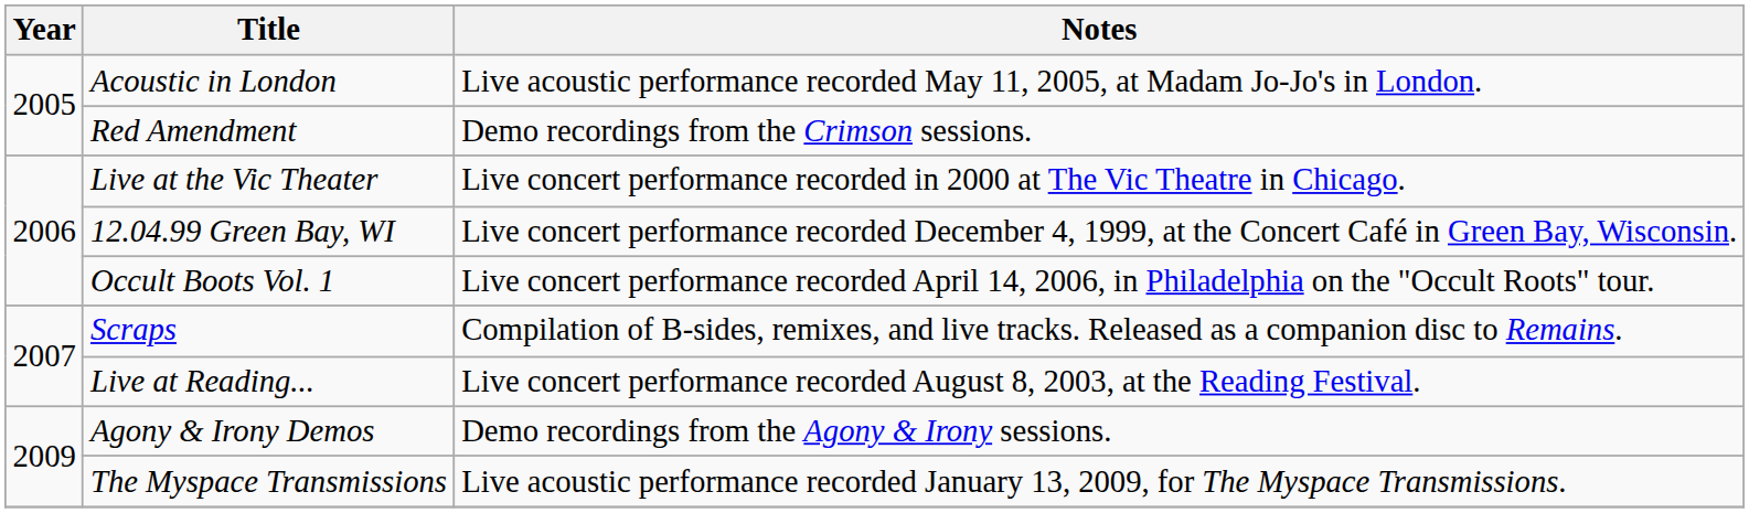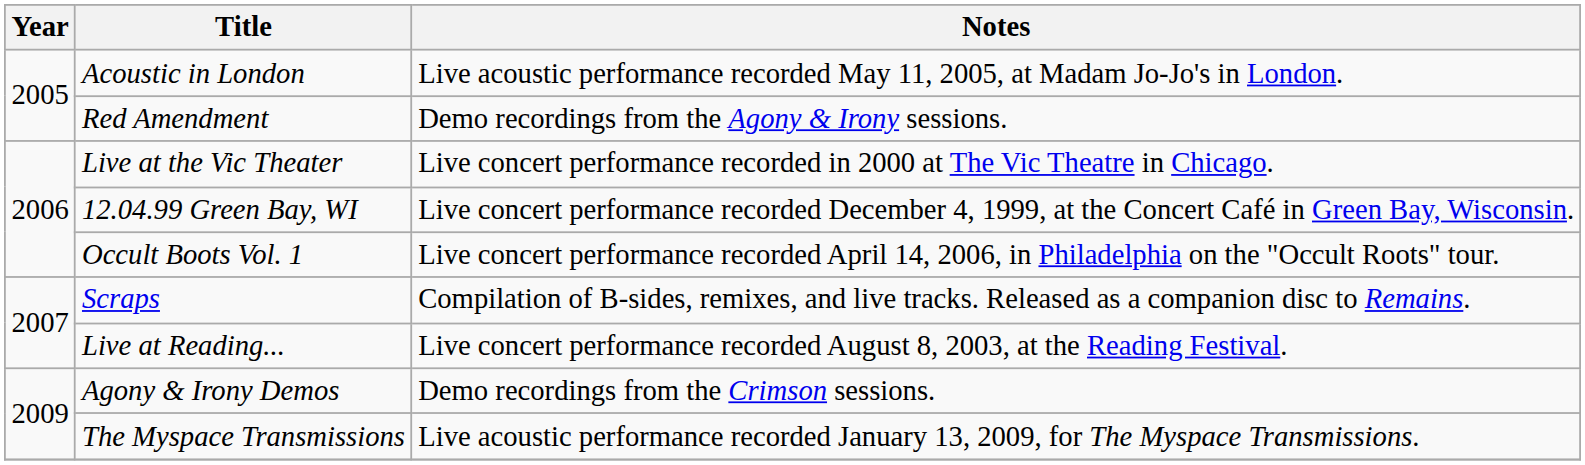Red Amendment | Notes: Demo recordings from the Crimson sessions. -> Demo recordings from the Agony & Irony sessions.
Agony & Irony Demos | Notes: Demo recordings from the Agony & Irony sessions. -> Demo recordings from the Crimson sessions.
